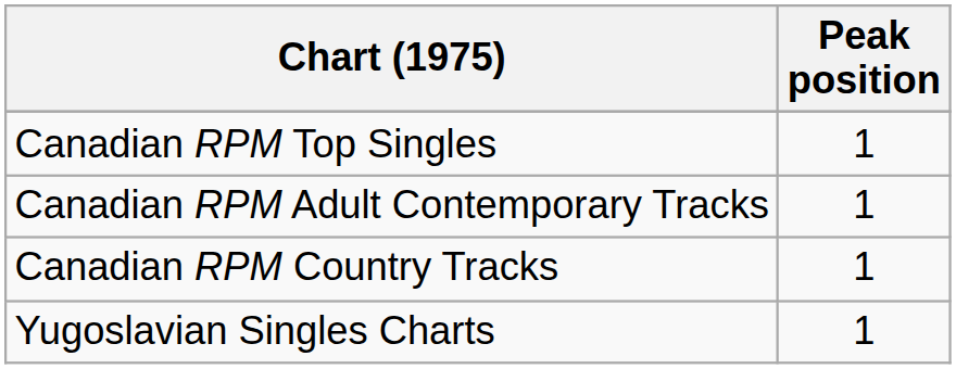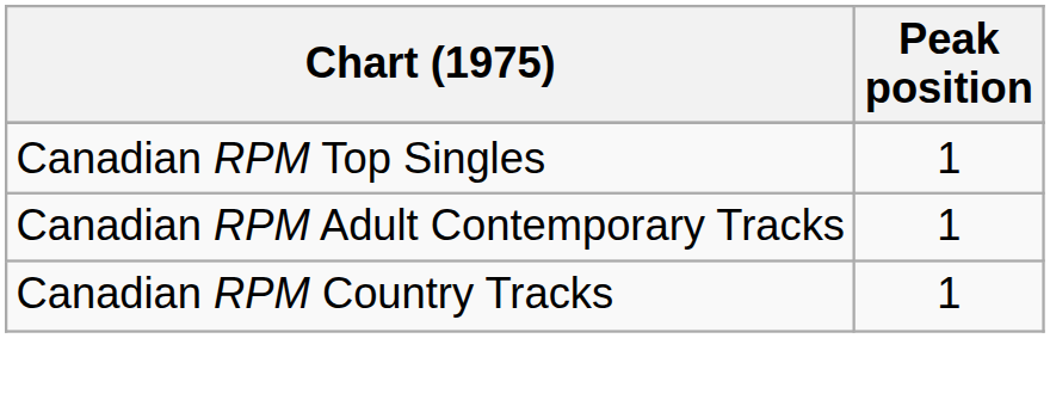- row: Yugoslavian Singles Charts | 1
